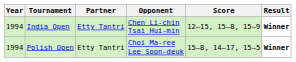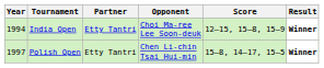India Open | Opponent: Chen Li-chin Tsai Hui-min -> Choi Ma-ree Lee Soon-deuk
Polish Open | Year: 1994 -> 1997
Polish Open | Opponent: Choi Ma-ree Lee Soon-deuk -> Chen Li-chin Tsai Hui-min
